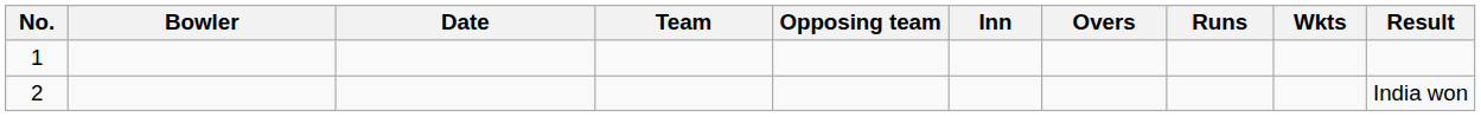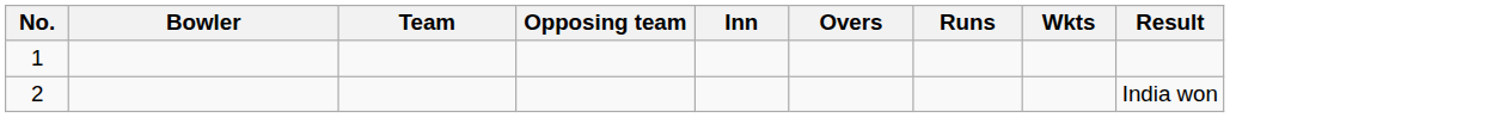- column: Date
